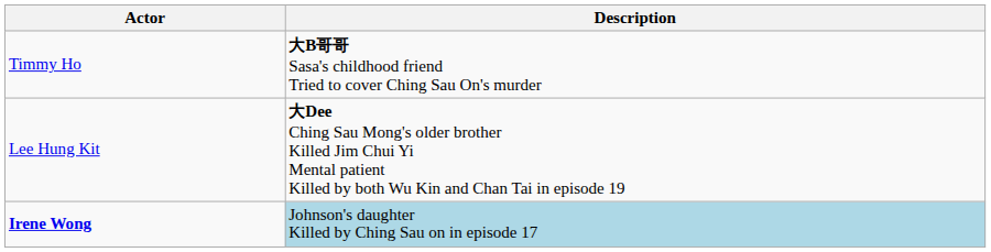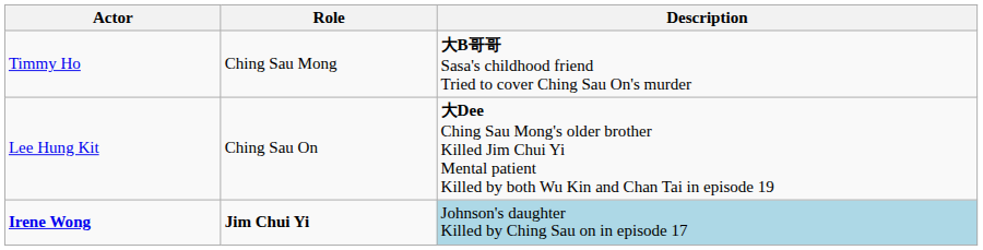+ column: Role | Ching Sau Mong | Ching Sau On | Jim Chui Yi
